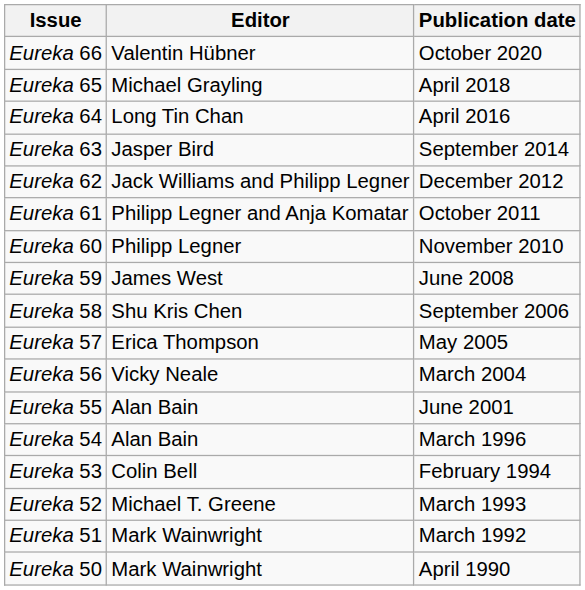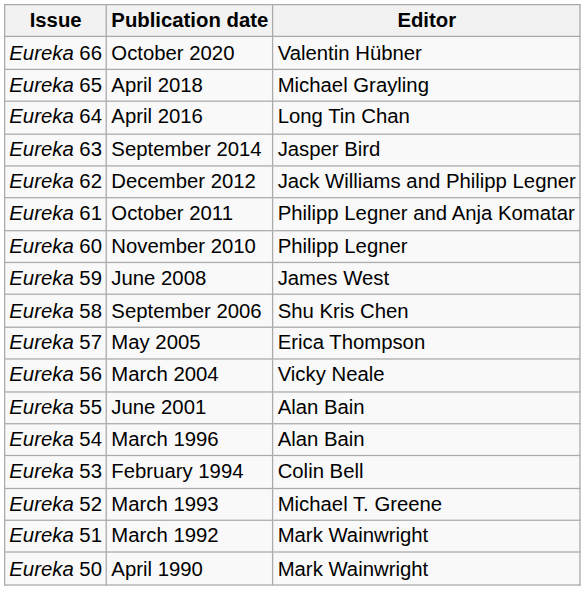columns swapped: Publication date <-> Editor
